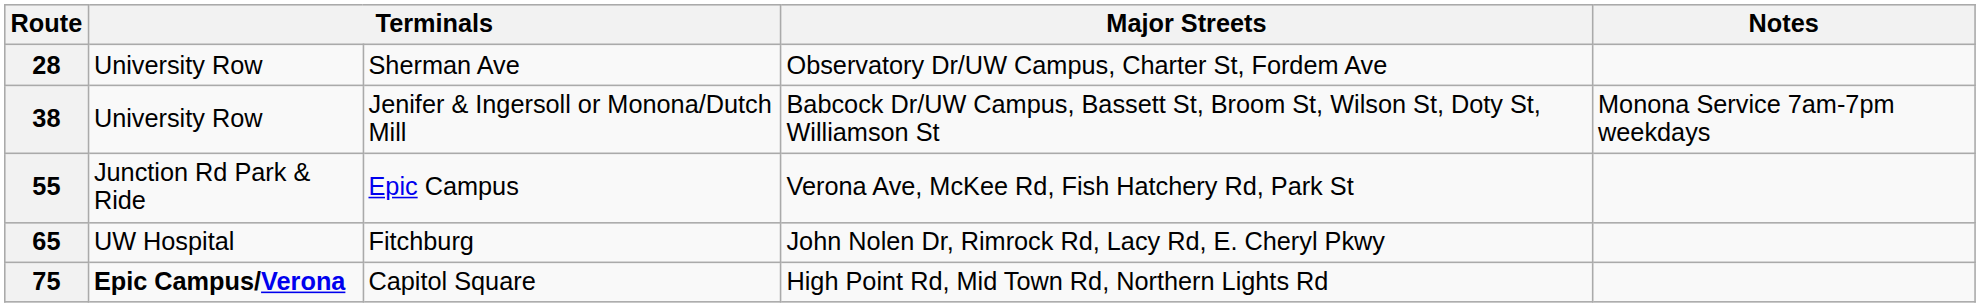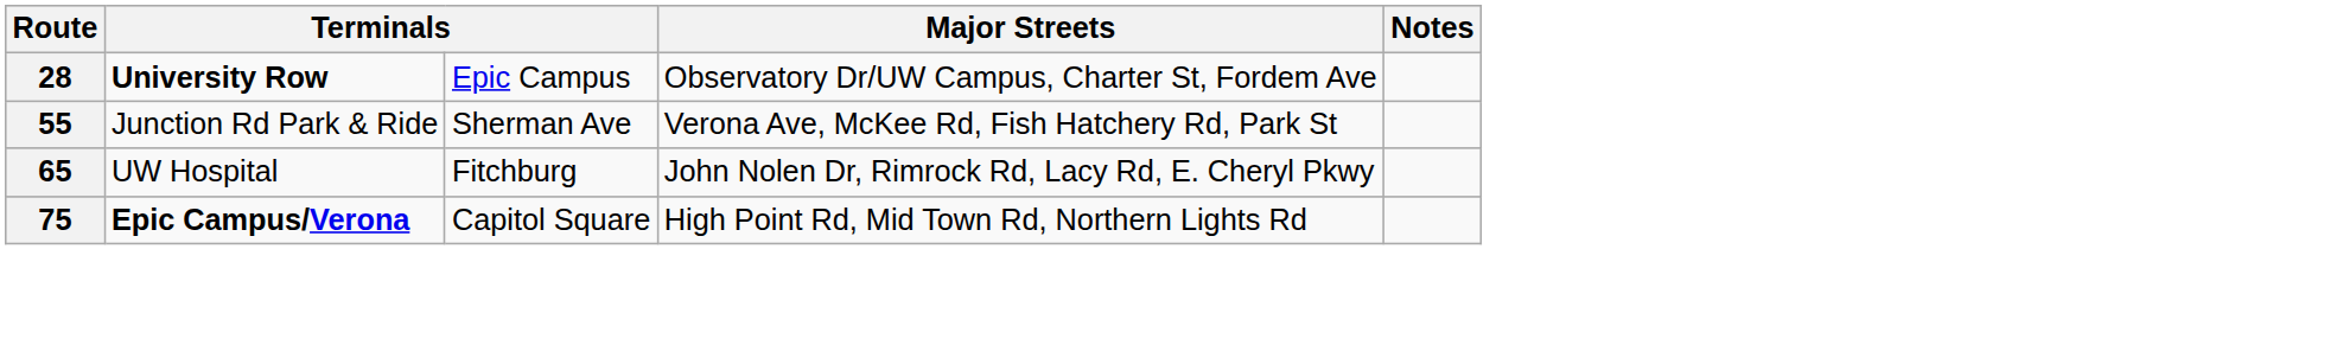28 | column 2: normal -> bold
28 | column 3: Sherman Ave -> Epic Campus
- row: 38 | University Row | Jenifer & Ingersoll or Monona/Dutch Mill | Babcock Dr/UW Campus, Bassett St, Broom St, Wilson St, Doty St, Williamson St | Monona Service 7am-7pm weekdays
55 | column 3: Epic Campus -> Sherman Ave
